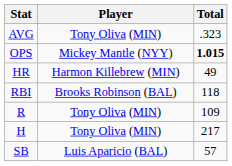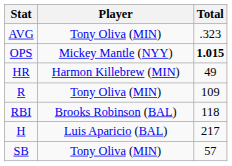rows swapped: RBI <-> R
H | Player: Tony Oliva (MIN) -> Luis Aparicio (BAL)
SB | Player: Luis Aparicio (BAL) -> Tony Oliva (MIN)
